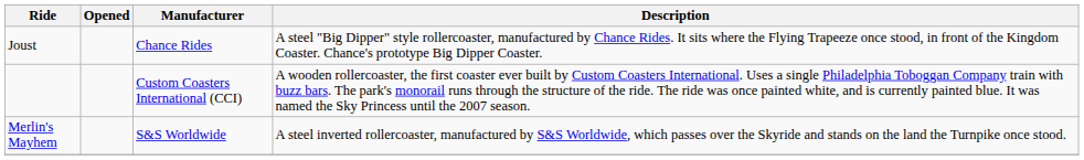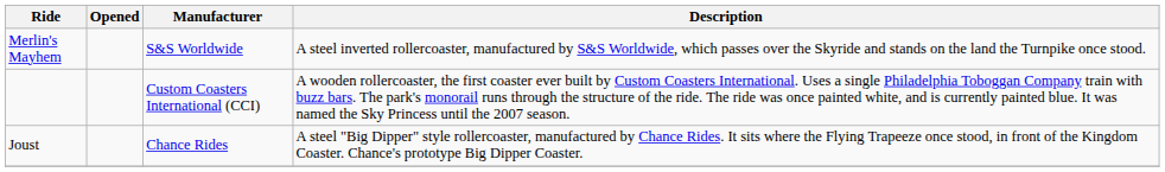rows swapped: Merlin's Mayhem <-> Joust
